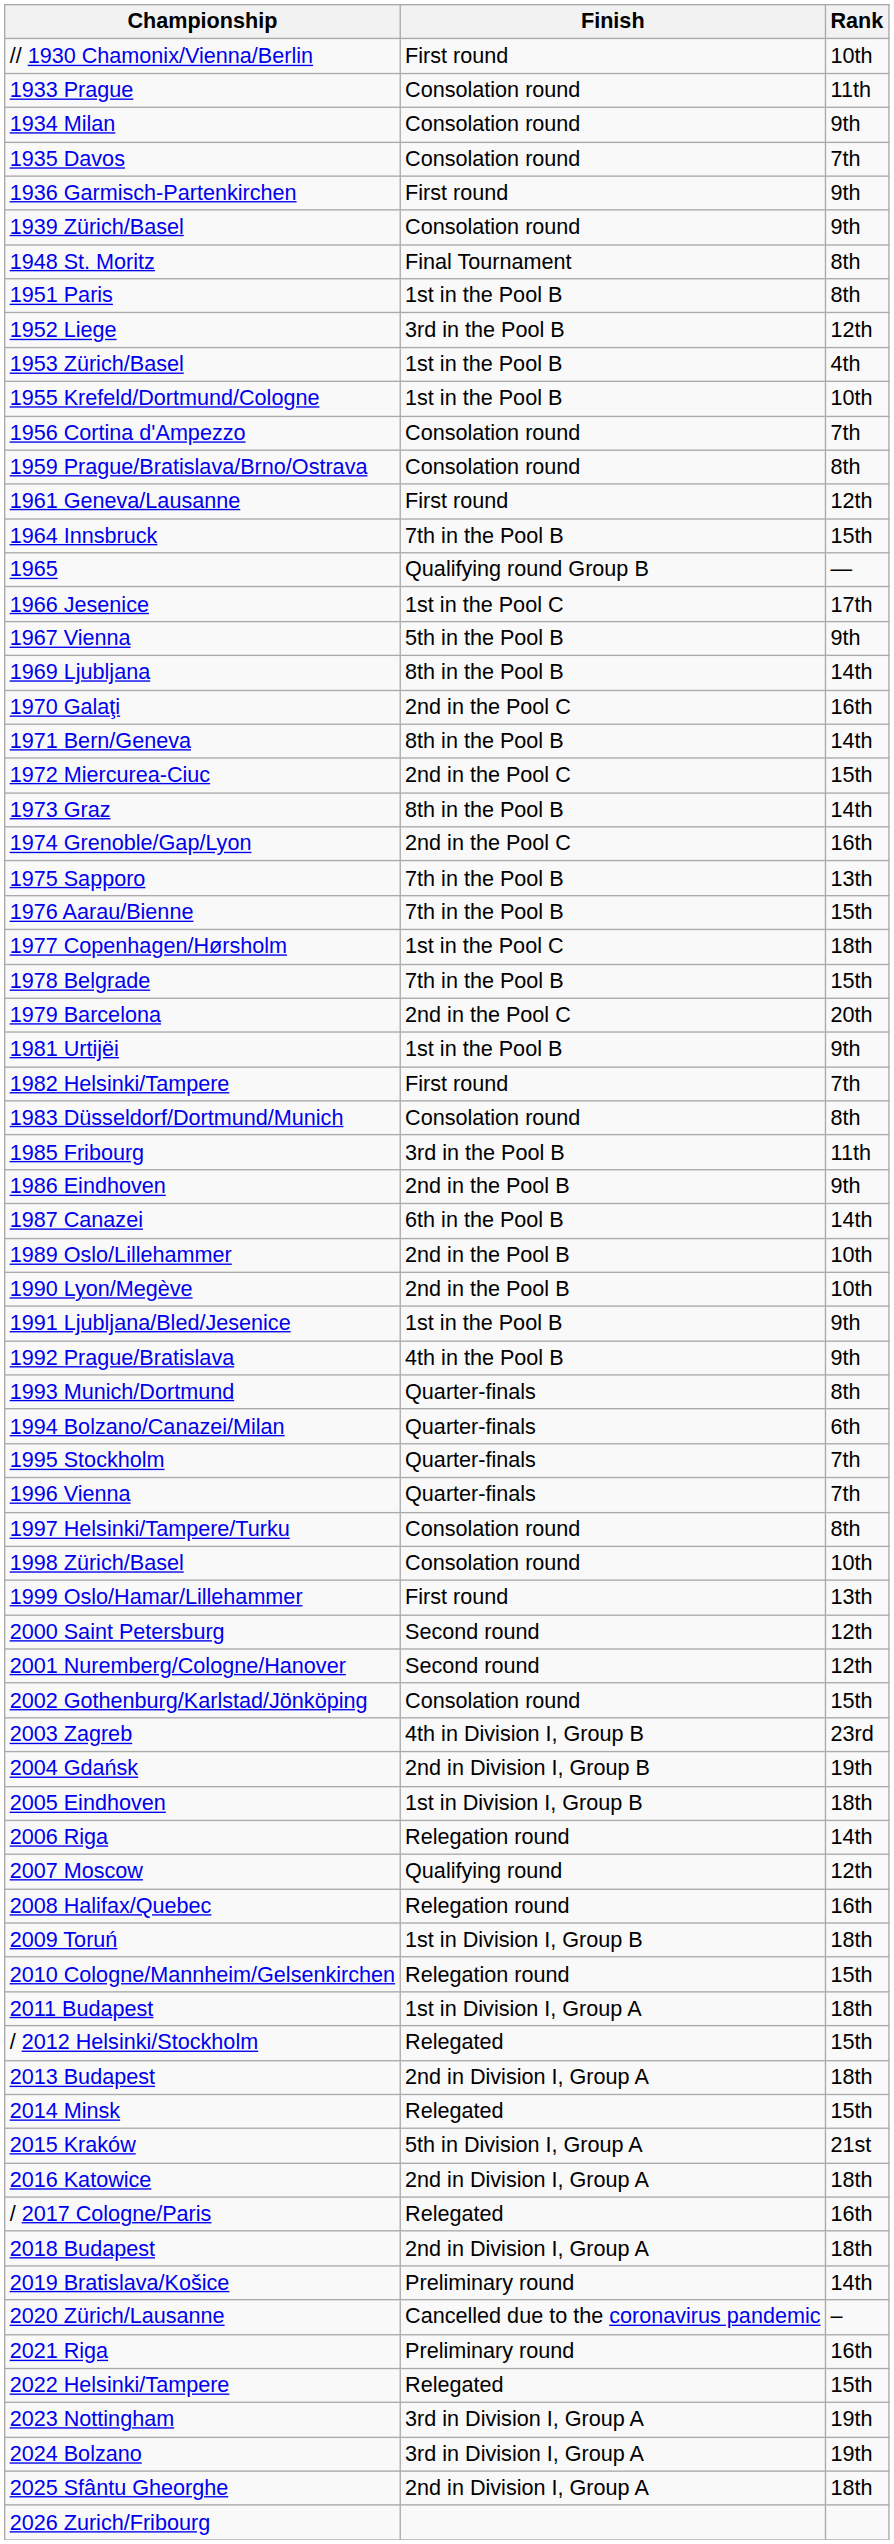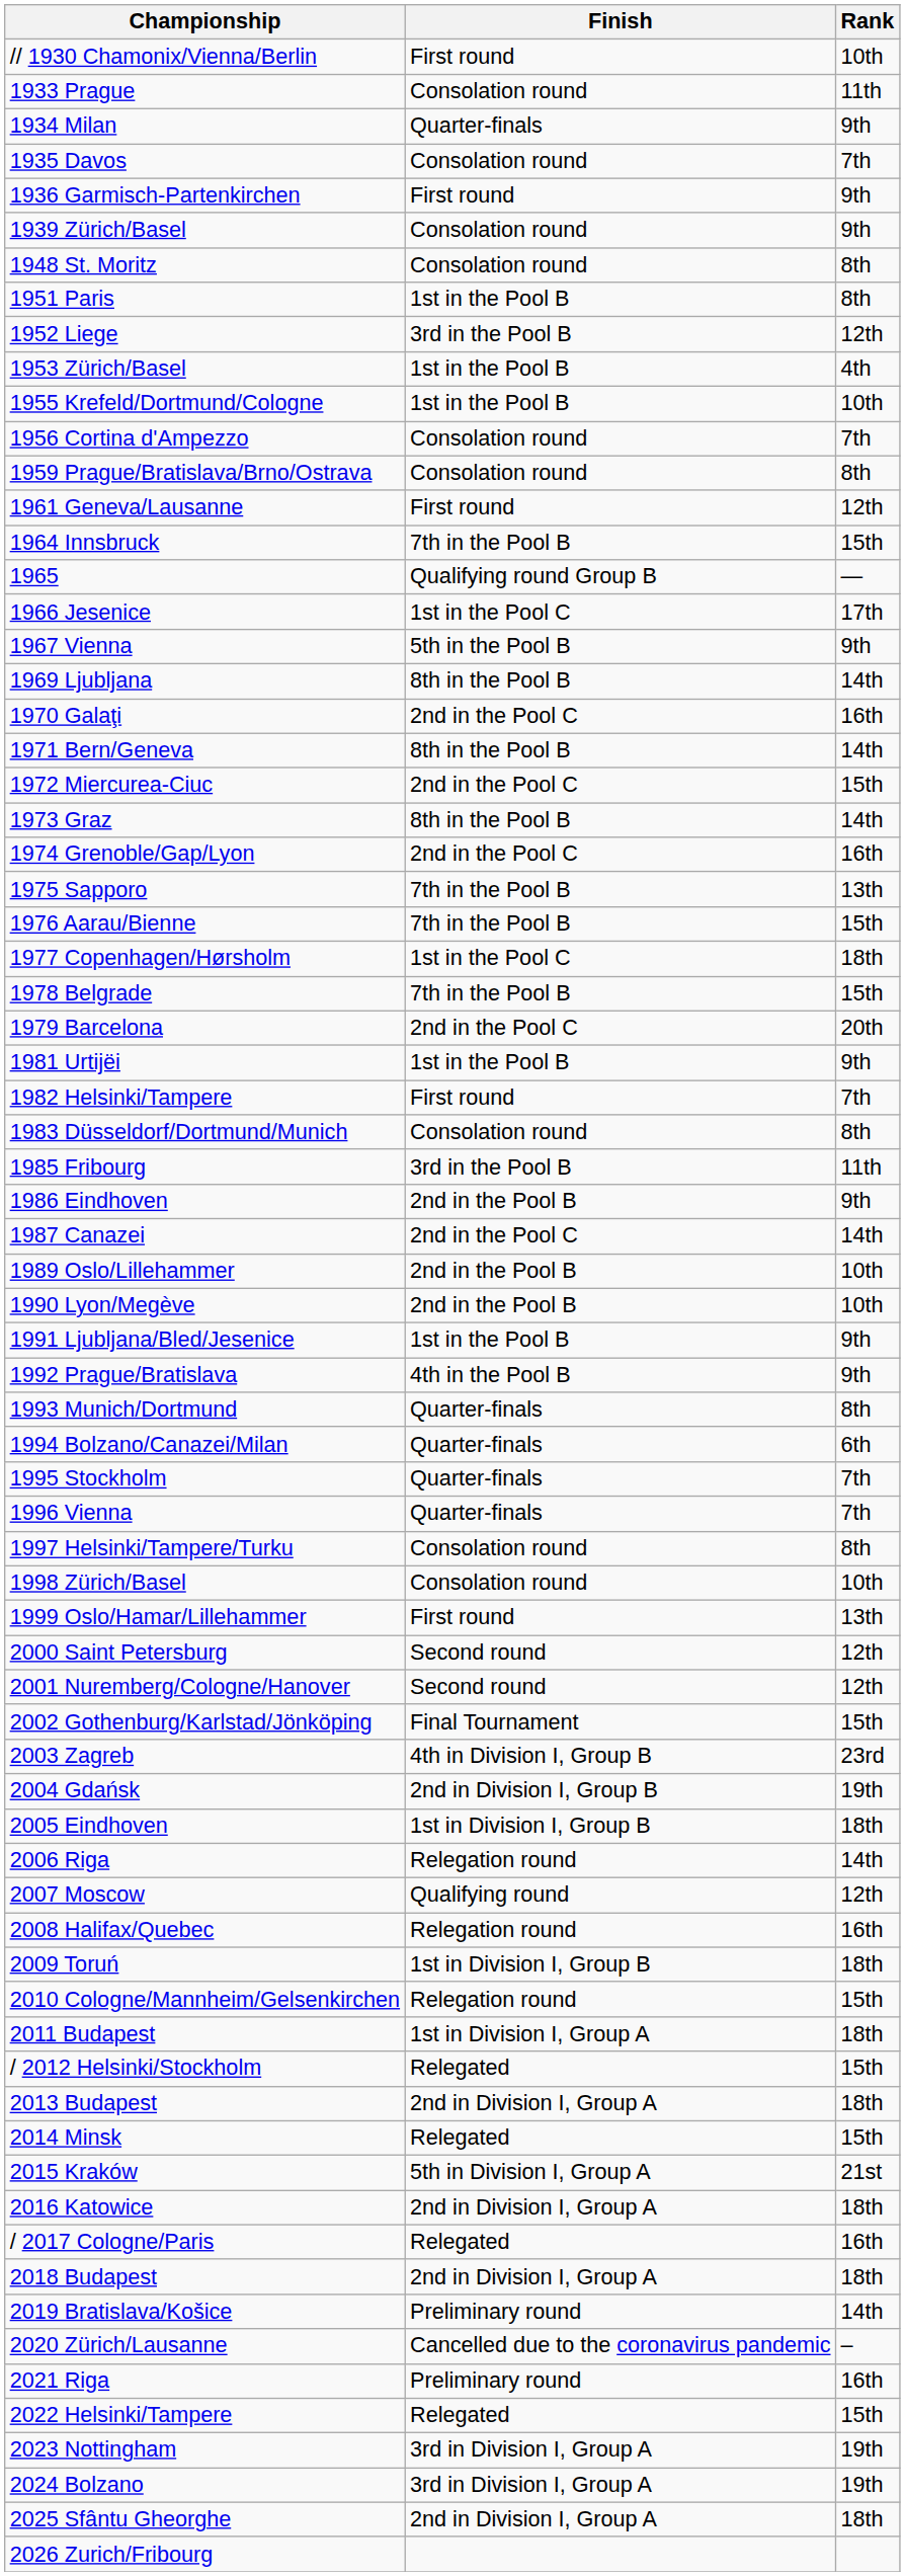1934 Milan | Finish: Consolation round -> Quarter-finals
1948 St. Moritz | Finish: Final Tournament -> Consolation round
1987 Canazei | Finish: 6th in the Pool B -> 2nd in the Pool C
2002 Gothenburg/Karlstad/Jönköping | Finish: Consolation round -> Final Tournament
